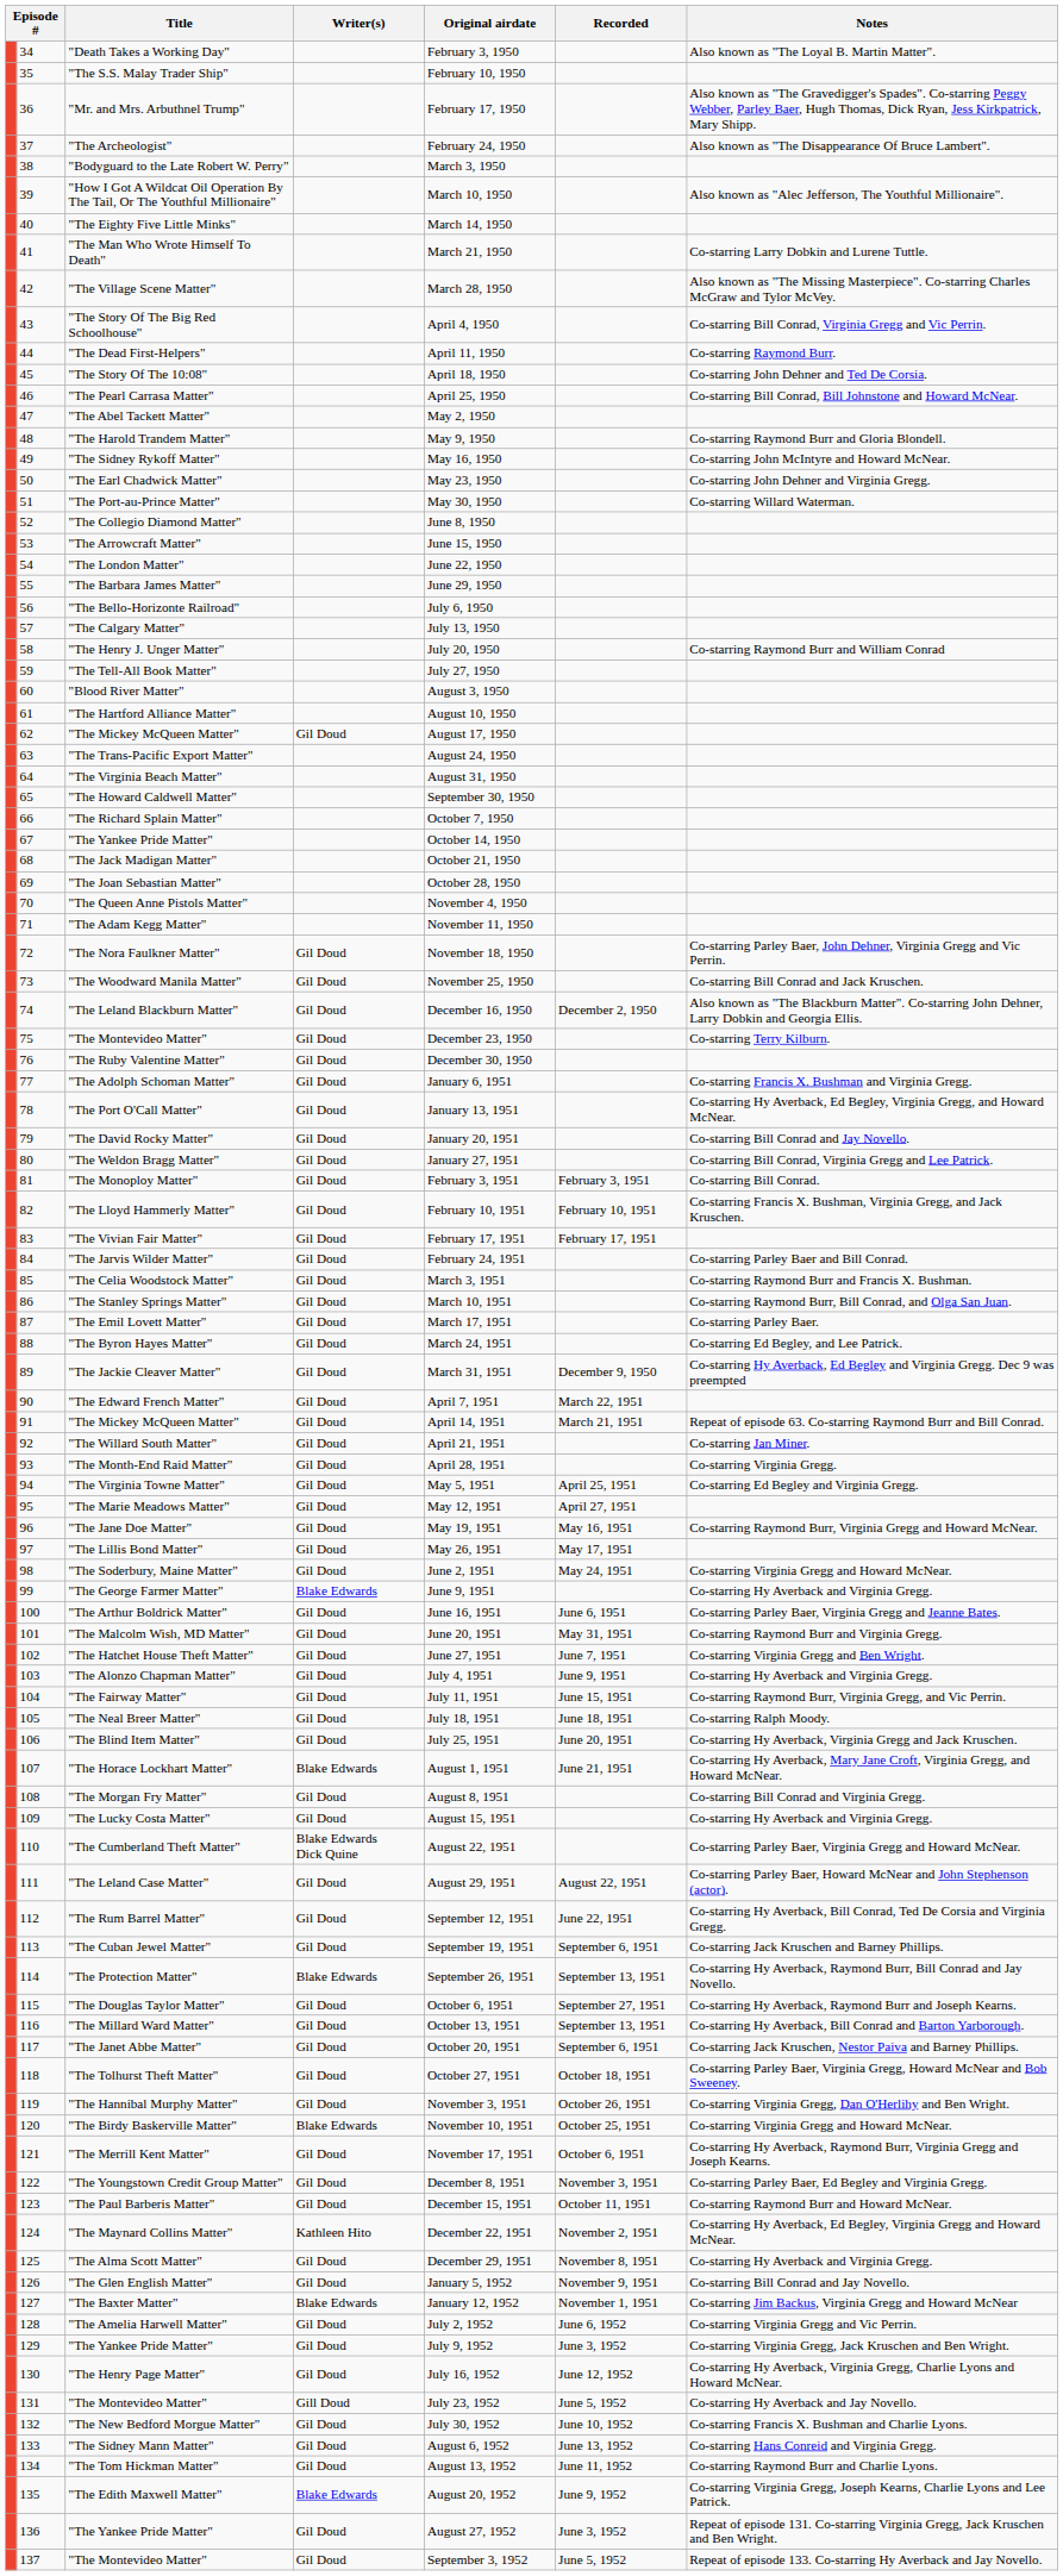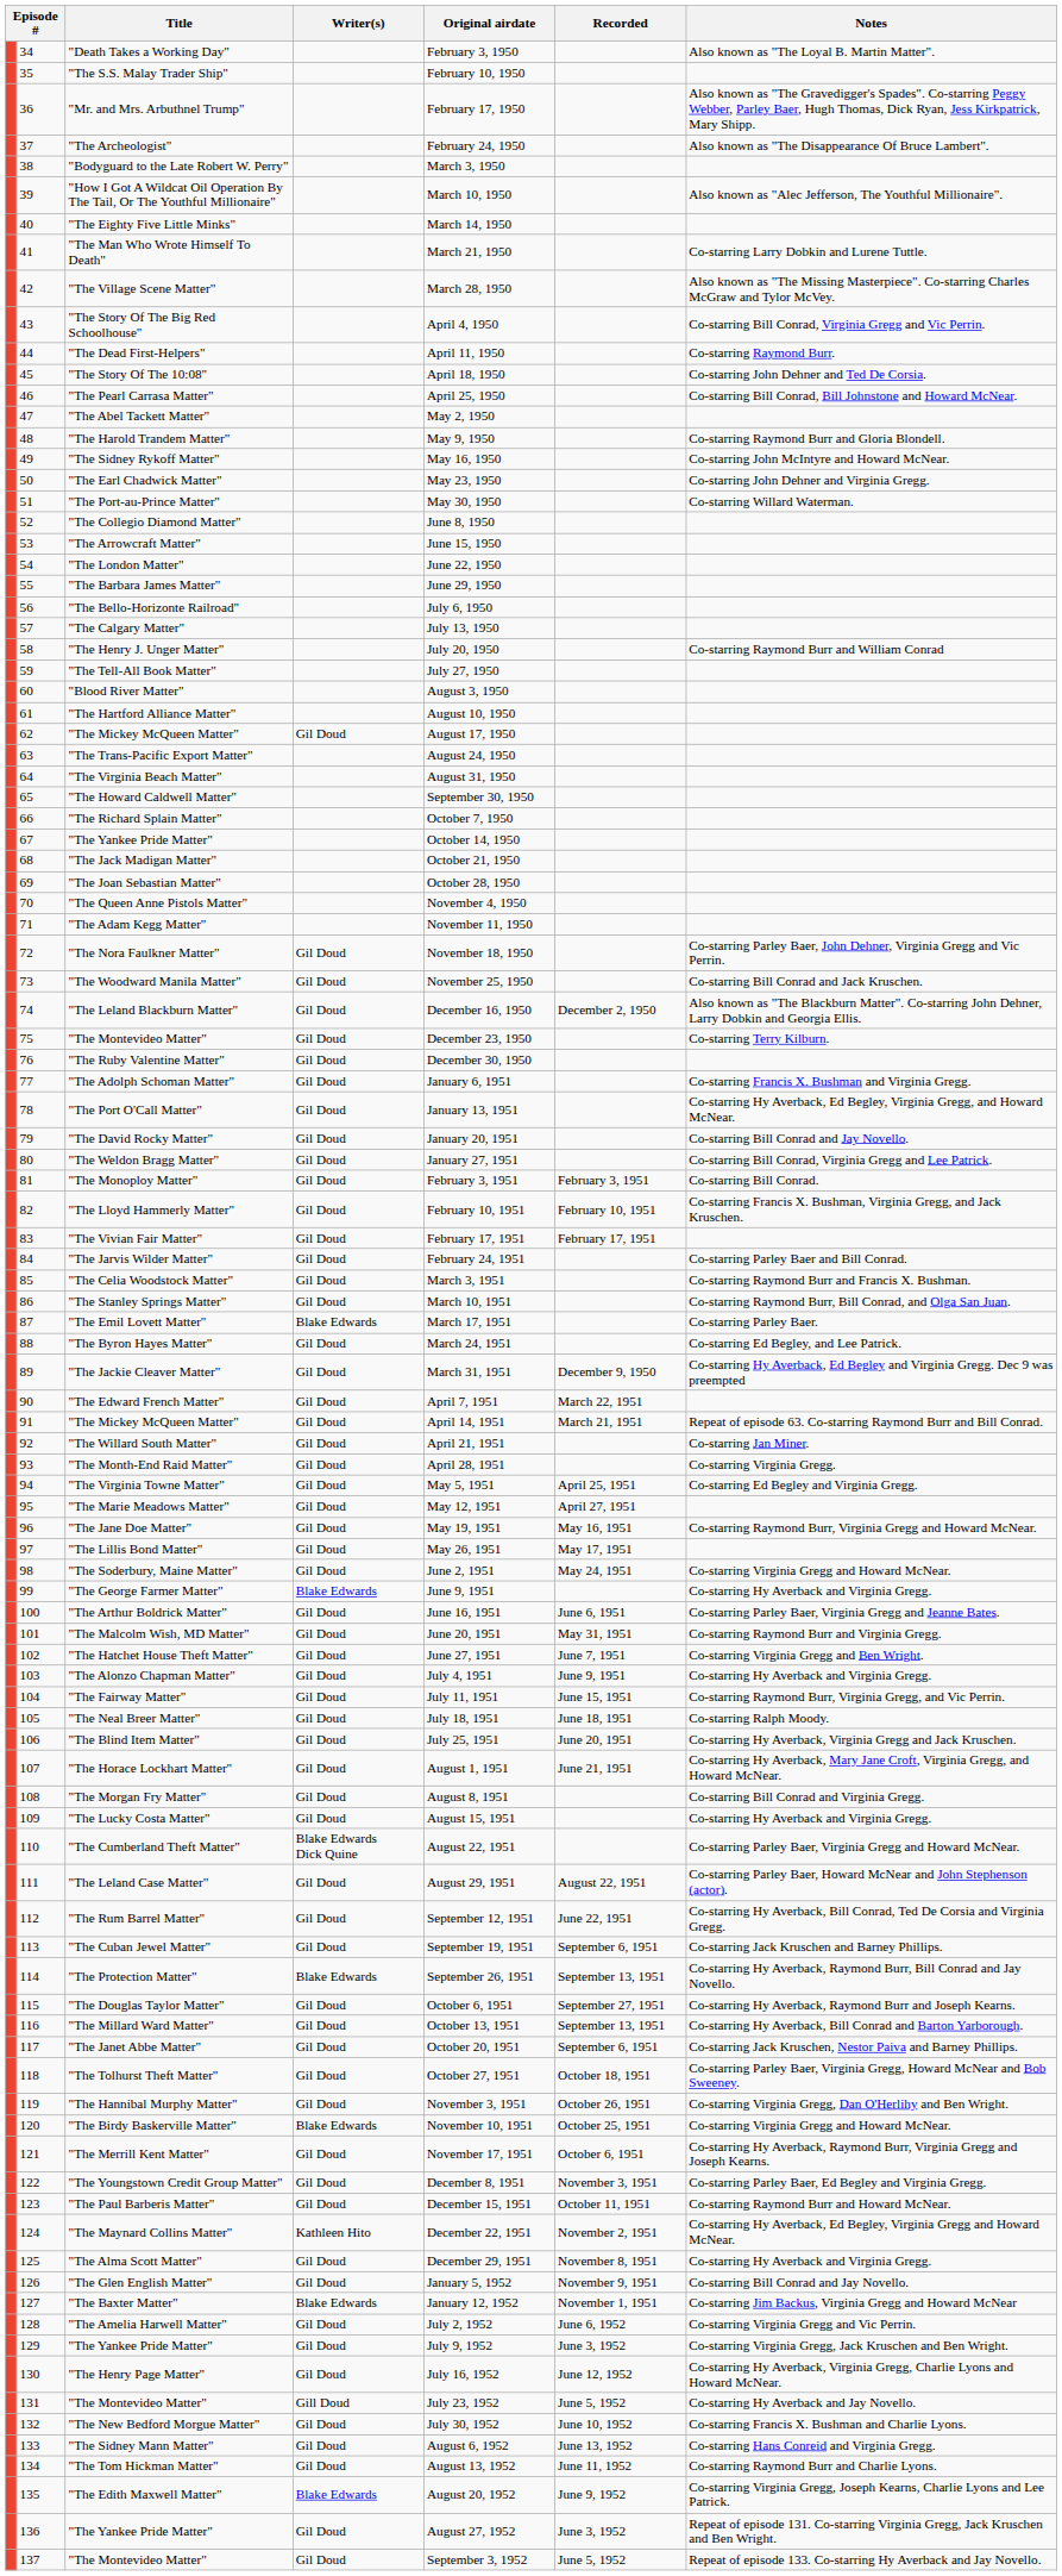"The Emil Lovett Matter" | Writer(s): Gil Doud -> Blake Edwards
"The Horace Lockhart Matter" | Writer(s): Blake Edwards -> Gil Doud
